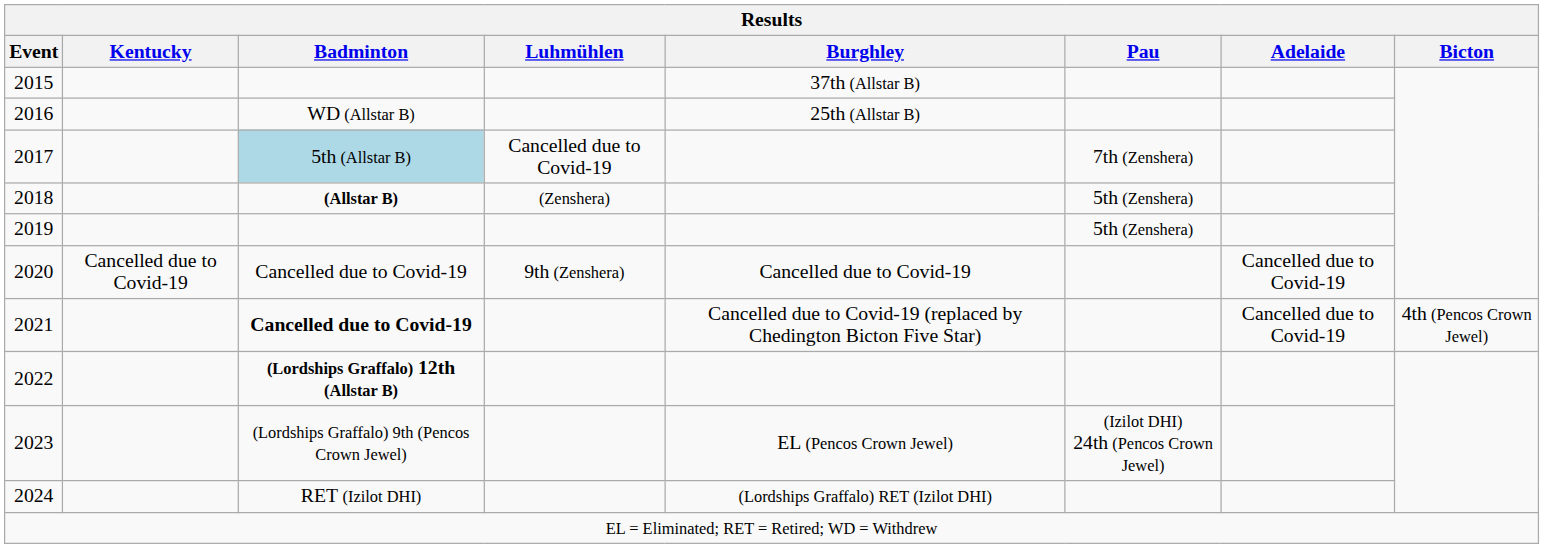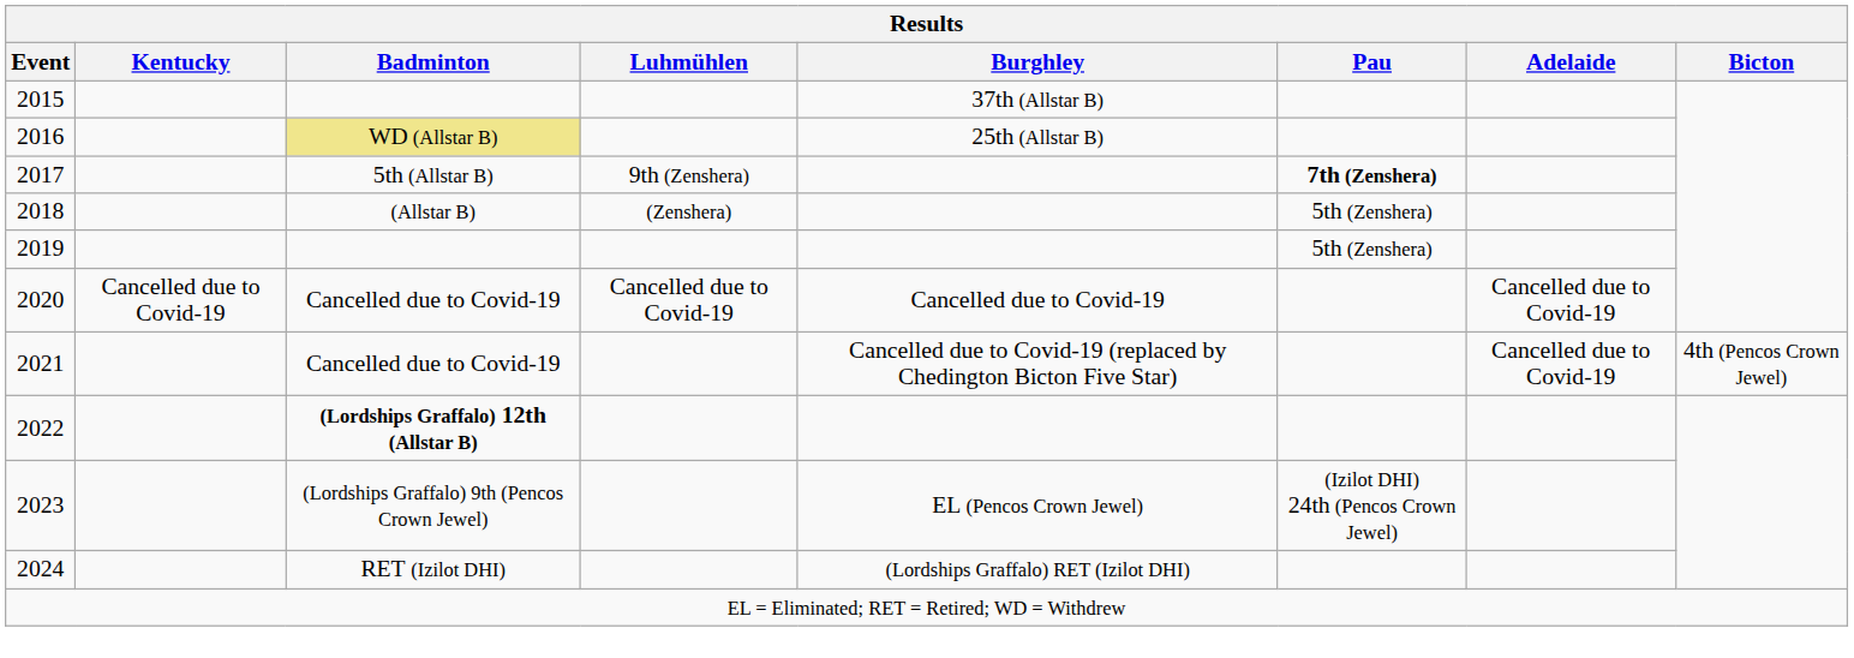2016 | Badminton: no background -> khaki background
2017 | Badminton: lightblue background -> no background
2017 | Luhmühlen: Cancelled due to Covid-19 -> 9th (Zenshera)
2017 | Pau: normal -> bold
2018 | Badminton: bold -> normal
2020 | Luhmühlen: 9th (Zenshera) -> Cancelled due to Covid-19
2021 | Badminton: bold -> normal
